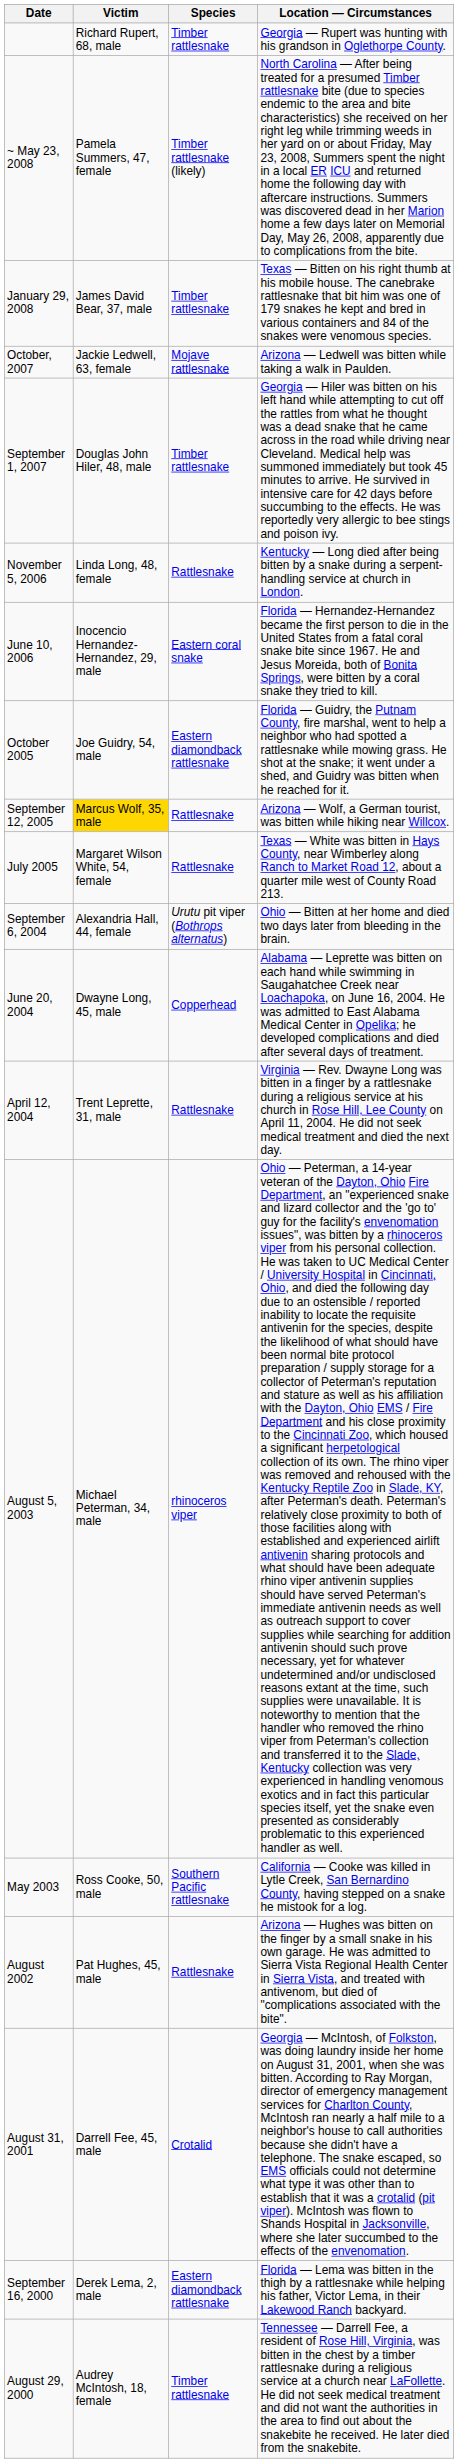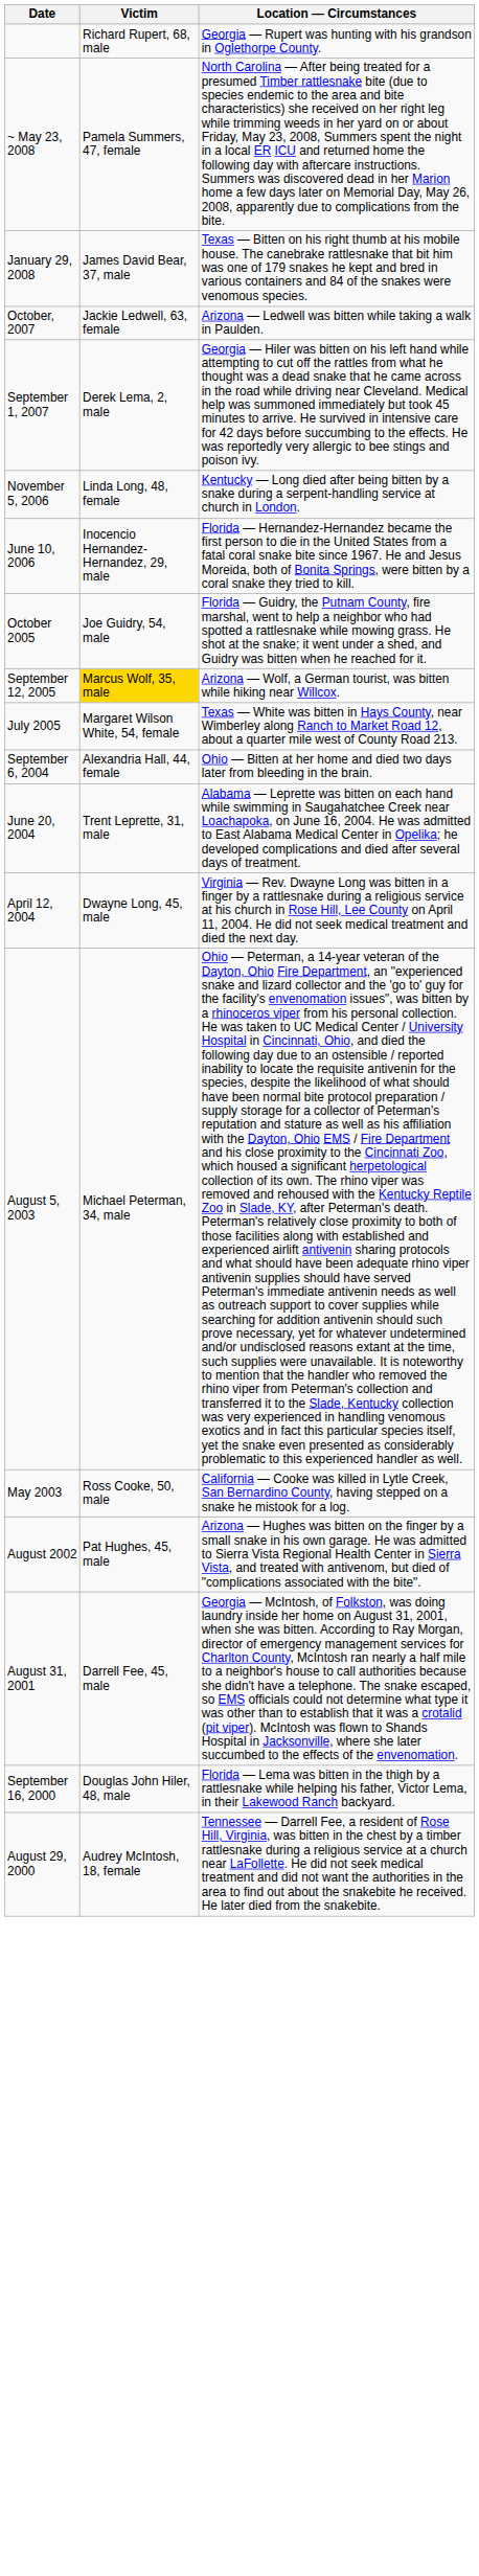- column: Species | Timber rattlesnake | Timber rattlesnake (likely) | Timber rattlesnake | Mojave rattlesnake | Timber rattlesnake | Rattlesnake | Eastern coral snake | Eastern diamondback rattlesnake | Rattlesnake | Rattlesnake | Urutu pit viper (Bothrops alternatus) | Copperhead | Rattlesnake | rhinoceros viper | Southern Pacific rattlesnake | Rattlesnake | Crotalid | Eastern diamondback rattlesnake | Timber rattlesnake
September 1, 2007 | Victim: Douglas John Hiler, 48, male -> Derek Lema, 2, male
June 20, 2004 | Victim: Dwayne Long, 45, male -> Trent Leprette, 31, male
April 12, 2004 | Victim: Trent Leprette, 31, male -> Dwayne Long, 45, male
September 16, 2000 | Victim: Derek Lema, 2, male -> Douglas John Hiler, 48, male
